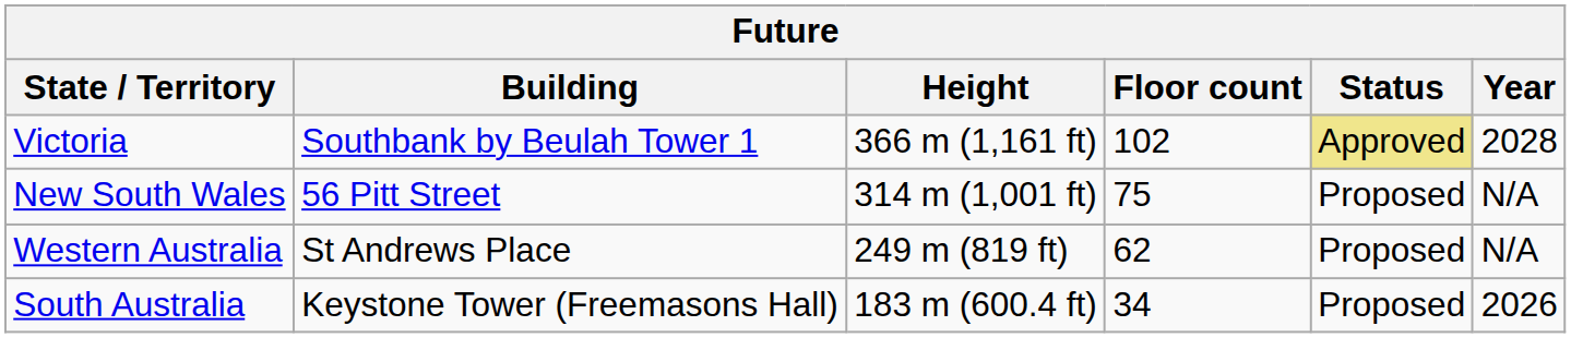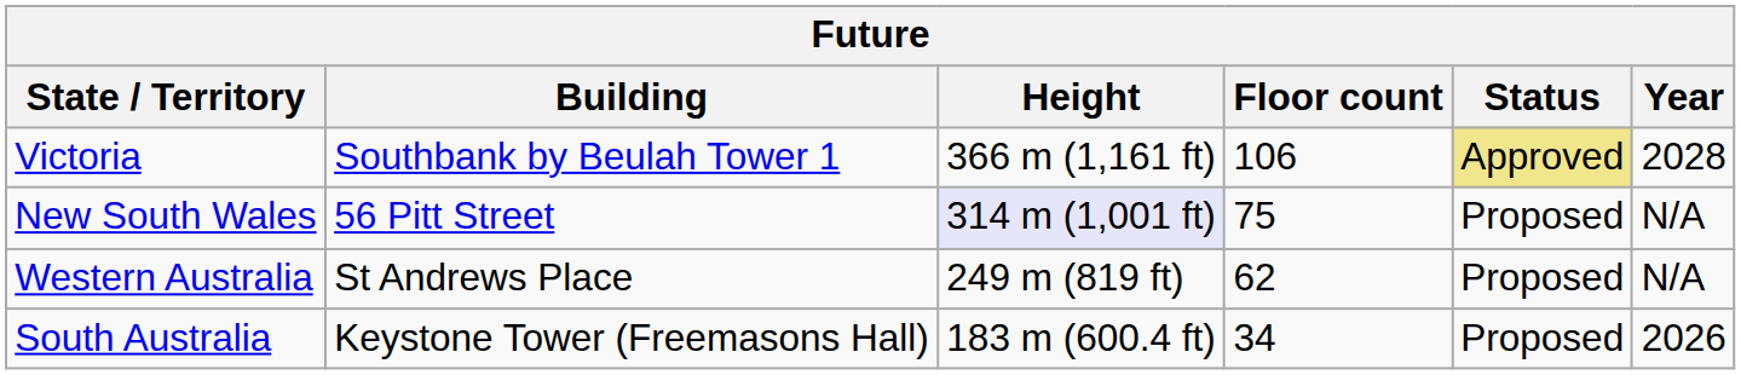Victoria | Floor count: 102 -> 106
New South Wales | Height: no background -> lavender background
